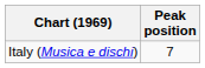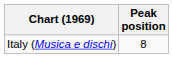Italy (Musica e dischi) | Peak position: 7 -> 8
